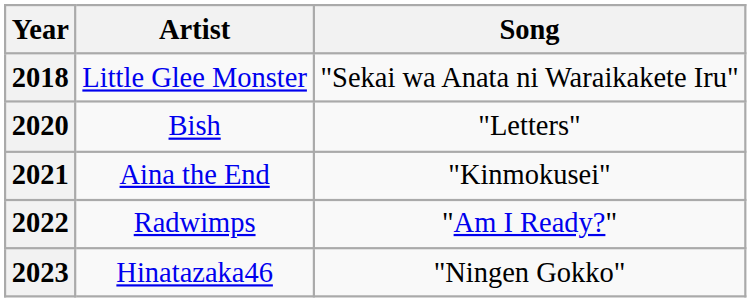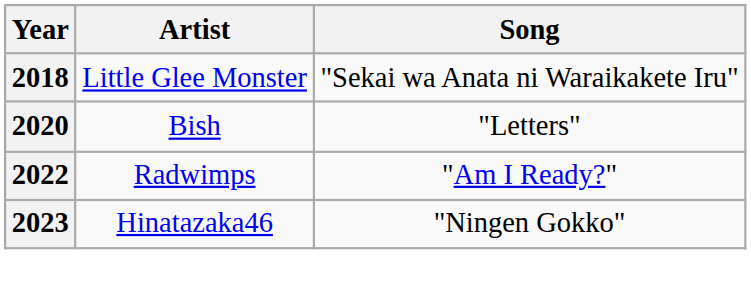- row: 2021 | Aina the End | "Kinmokusei"
